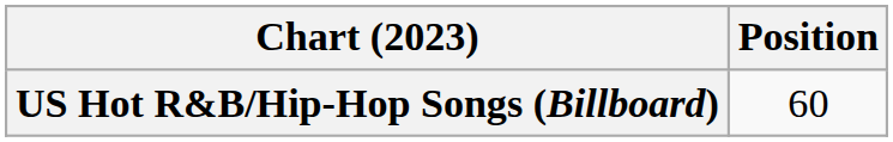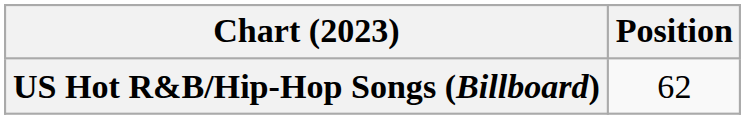US Hot R&B/Hip-Hop Songs (Billboard) | Position: 60 -> 62
